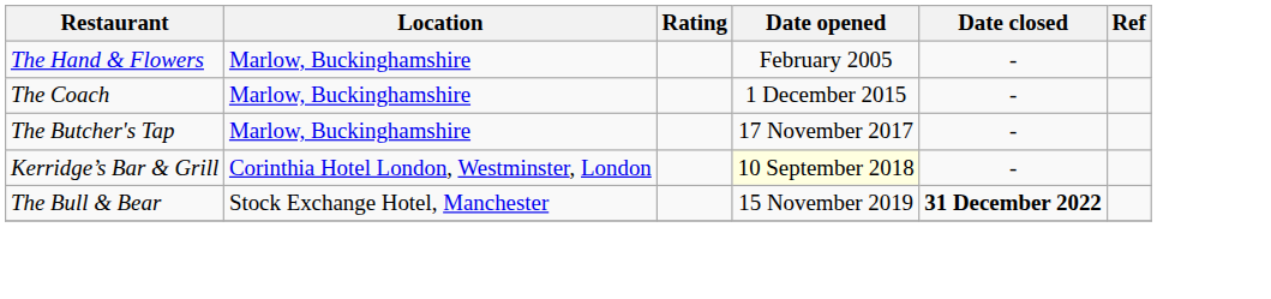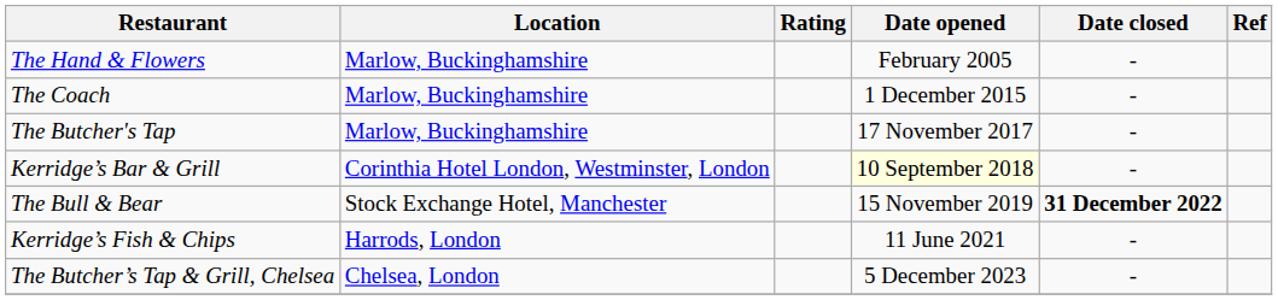+ row: Kerridge’s Fish & Chips | Harrods, London | 11 June 2021 | -
+ row: The Butcher’s Tap & Grill, Chelsea | Chelsea, London | 5 December 2023 | -
